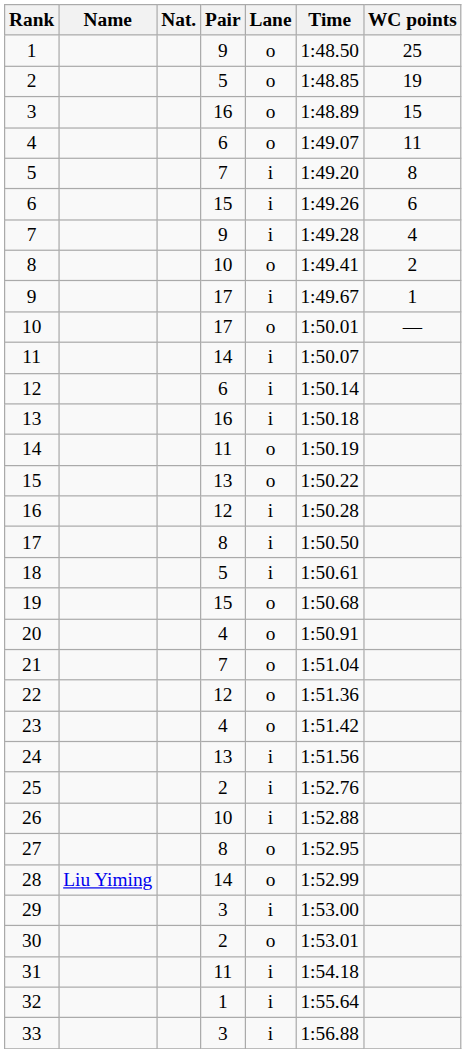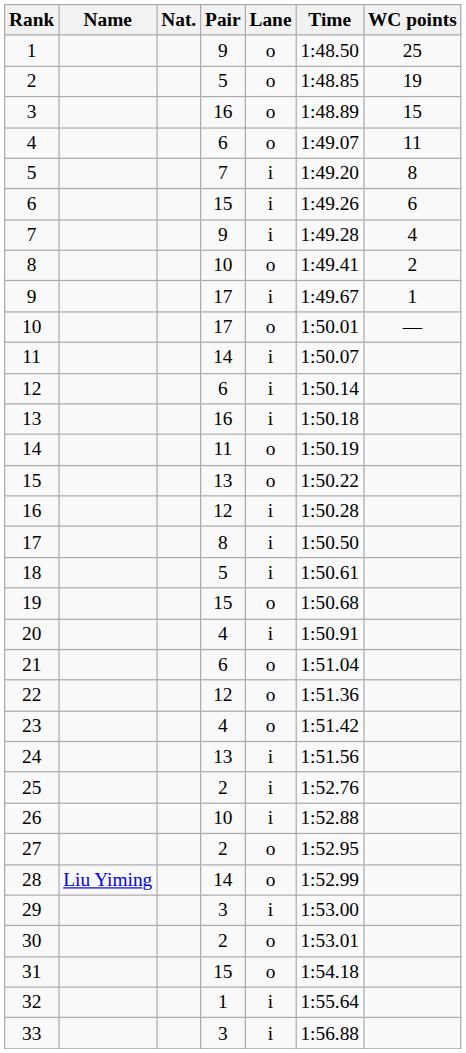20 | Lane: o -> i
21 | Pair: 7 -> 6
27 | Pair: 8 -> 2
31 | Pair: 11 -> 15
31 | Lane: i -> o
